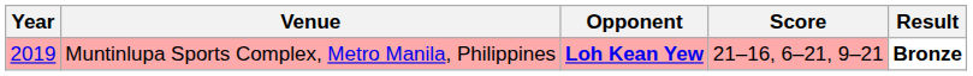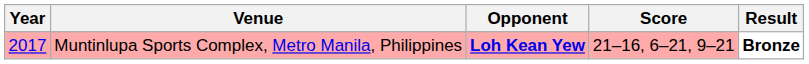Muntinlupa Sports Complex, Metro Manila, Philippines | Year: 2019 -> 2017
